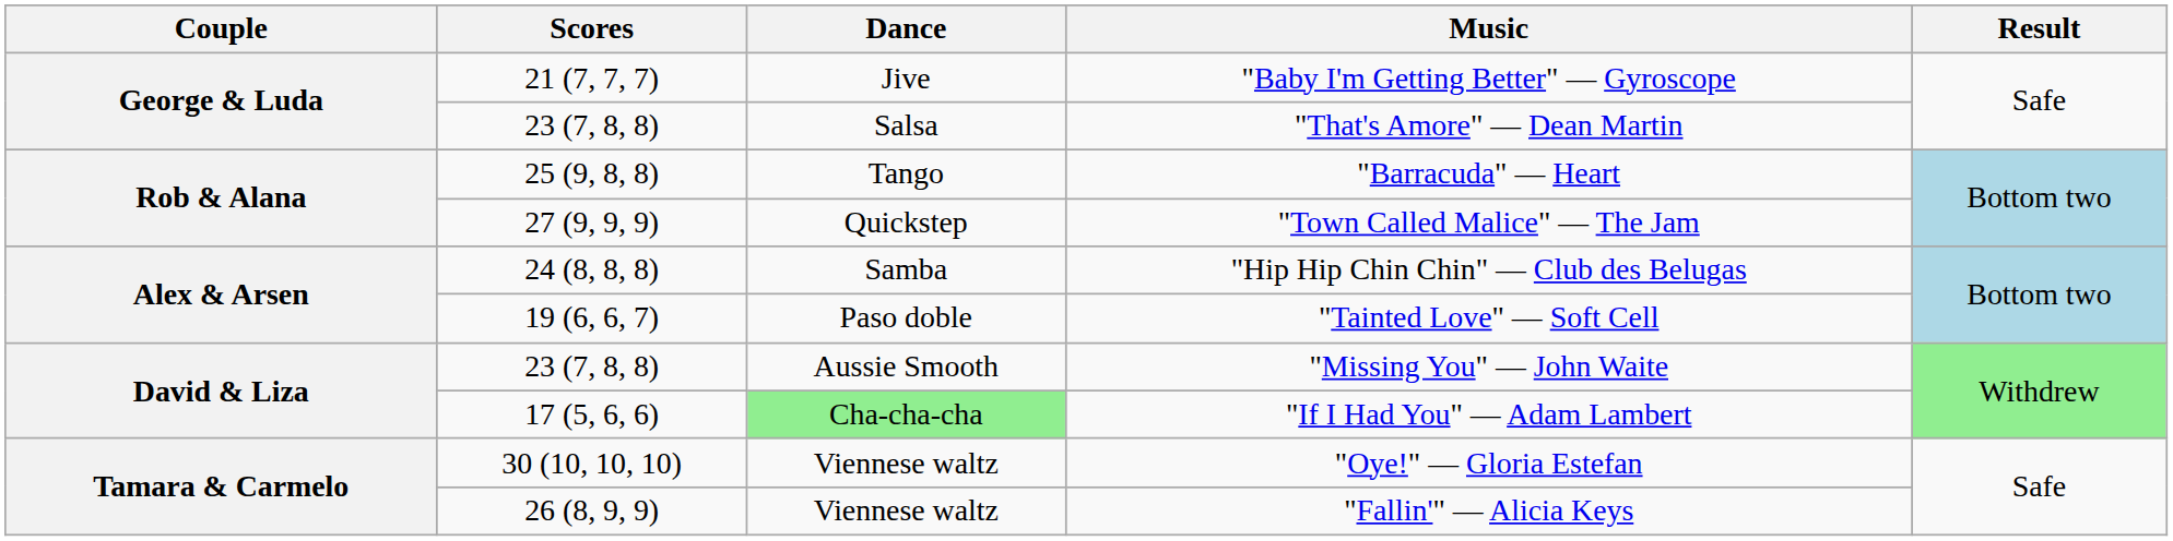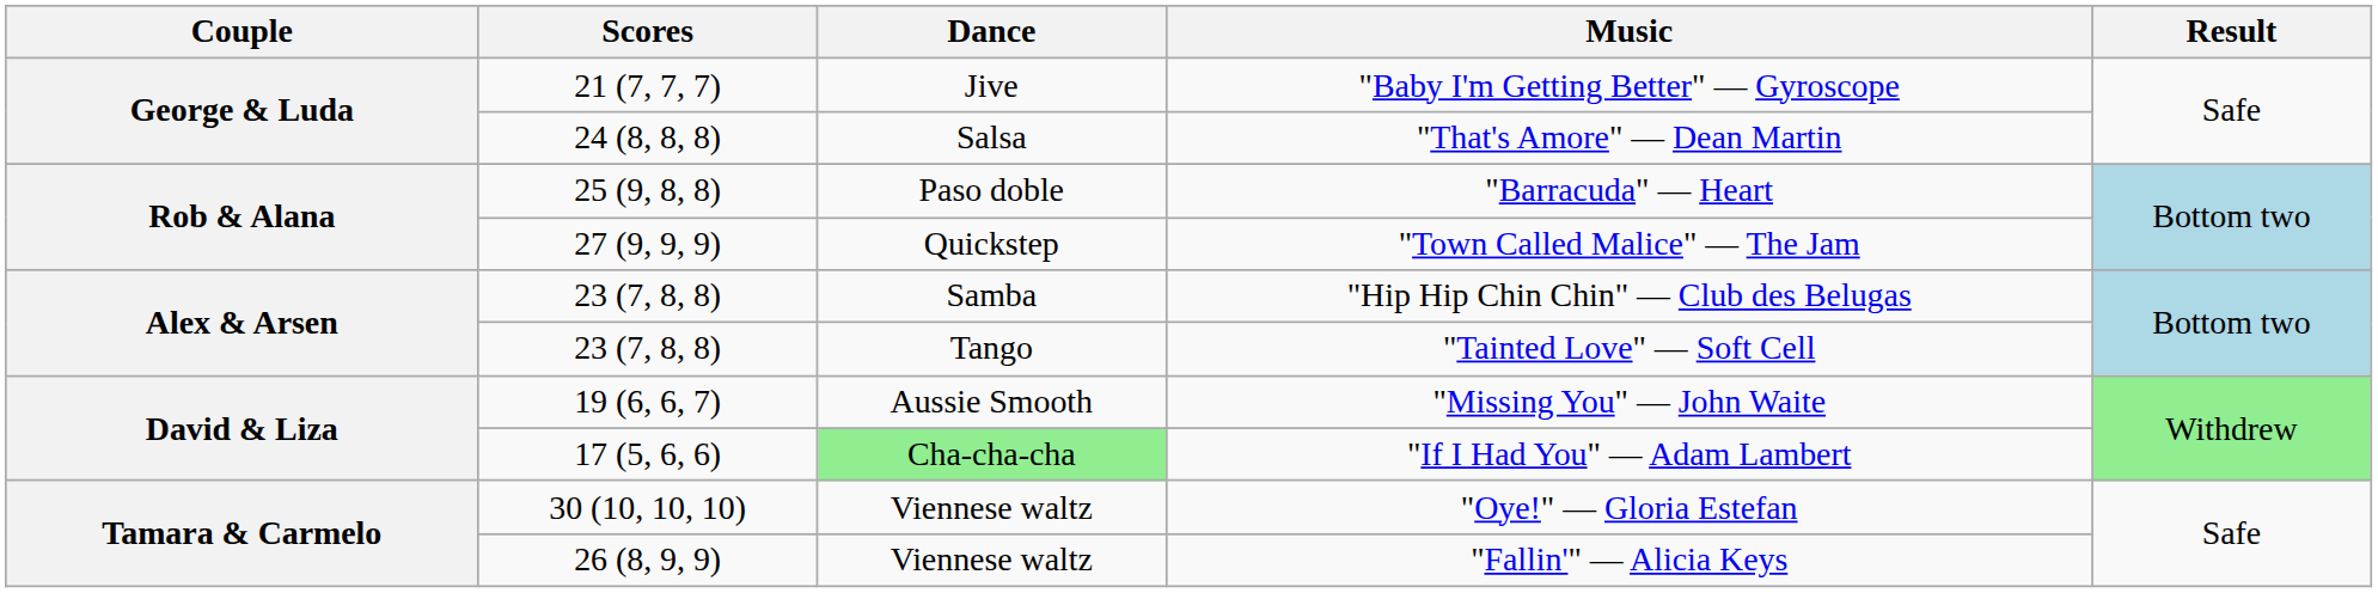"That's Amore" — Dean Martin | Scores: 23 (7, 8, 8) -> 24 (8, 8, 8)
"Barracuda" — Heart | Dance: Tango -> Paso doble
"Hip Hip Chin Chin" — Club des Belugas | Scores: 24 (8, 8, 8) -> 23 (7, 8, 8)
"Tainted Love" — Soft Cell | Scores: 19 (6, 6, 7) -> 23 (7, 8, 8)
"Tainted Love" — Soft Cell | Dance: Paso doble -> Tango
"Missing You" — John Waite | Scores: 23 (7, 8, 8) -> 19 (6, 6, 7)
